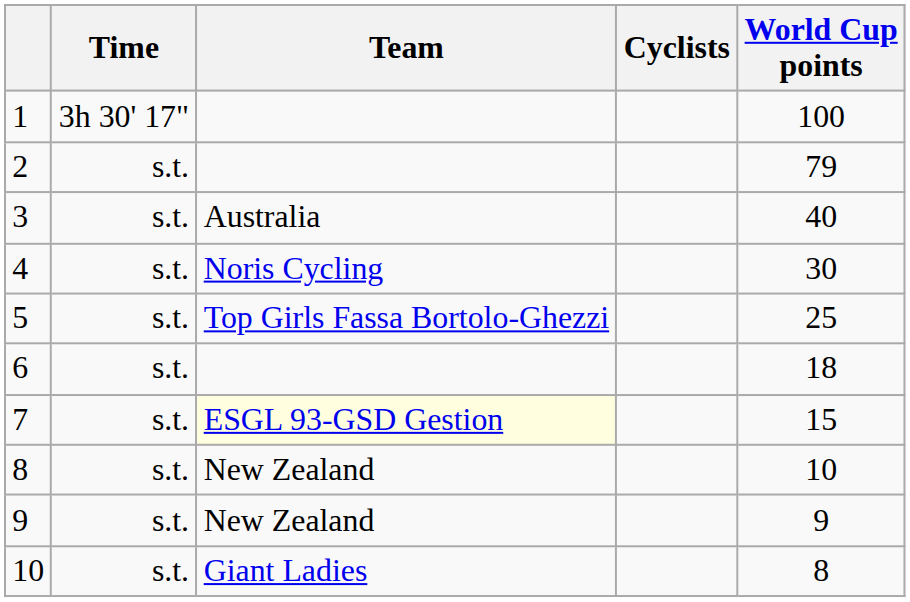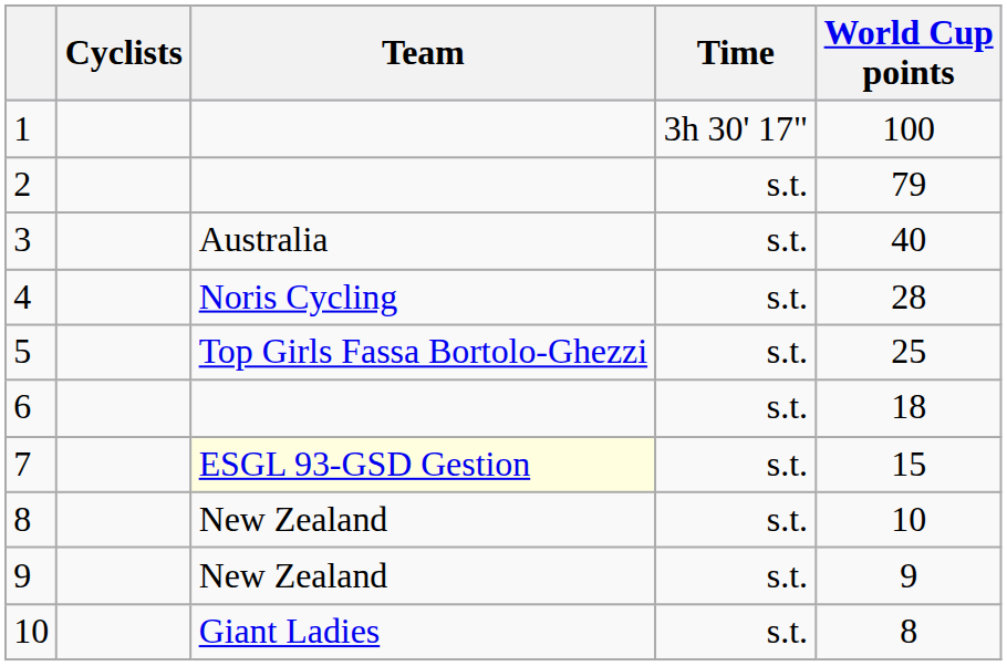columns swapped: Cyclists <-> Time
4 | World Cup points: 30 -> 28
